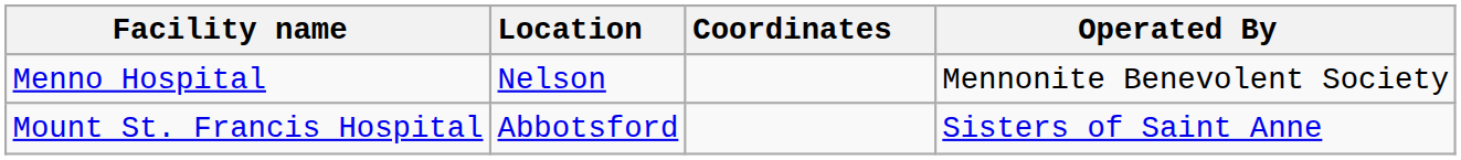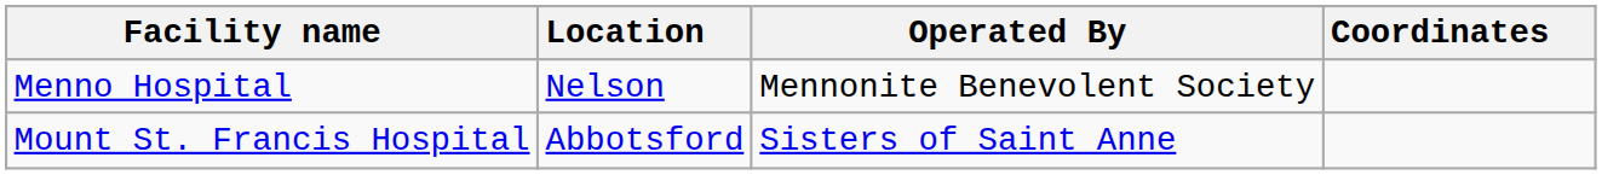columns swapped: Operated By <-> Coordinates
